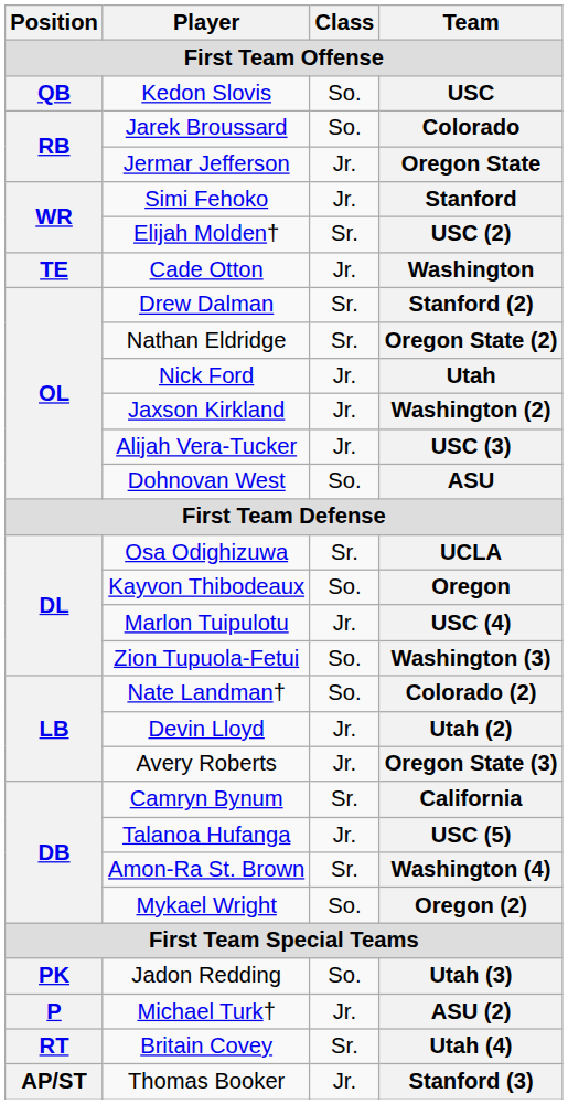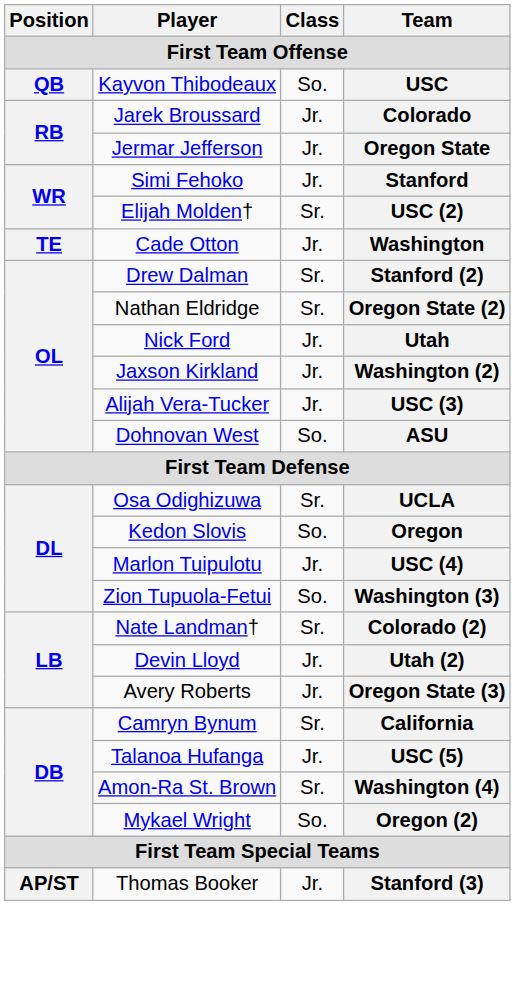USC | Player: Kedon Slovis -> Kayvon Thibodeaux
Colorado | Class: So. -> Jr.
Oregon | Player: Kayvon Thibodeaux -> Kedon Slovis
Colorado (2) | Class: So. -> Sr.
- row: PK | Jadon Redding | So. | Utah (3)
- row: P | Michael Turk† | Jr. | ASU (2)
- row: RT | Britain Covey | Sr. | Utah (4)
